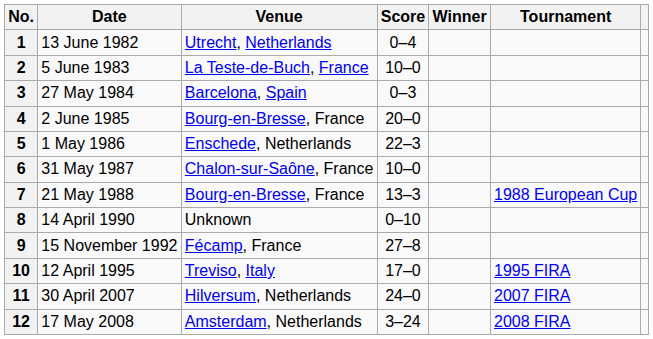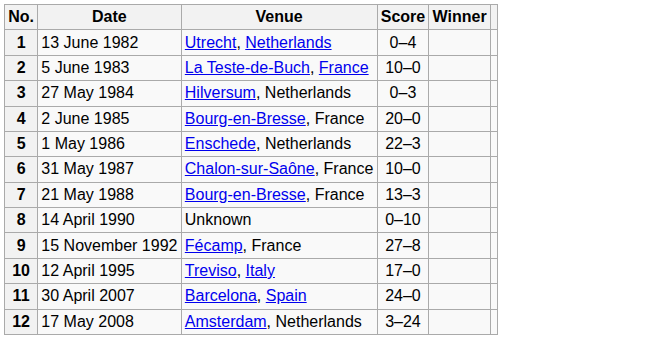- column: Tournament | 1988 European Cup | 1995 FIRA | 2007 FIRA | 2008 FIRA
3 | Venue: Barcelona, Spain -> Hilversum, Netherlands
11 | Venue: Hilversum, Netherlands -> Barcelona, Spain
